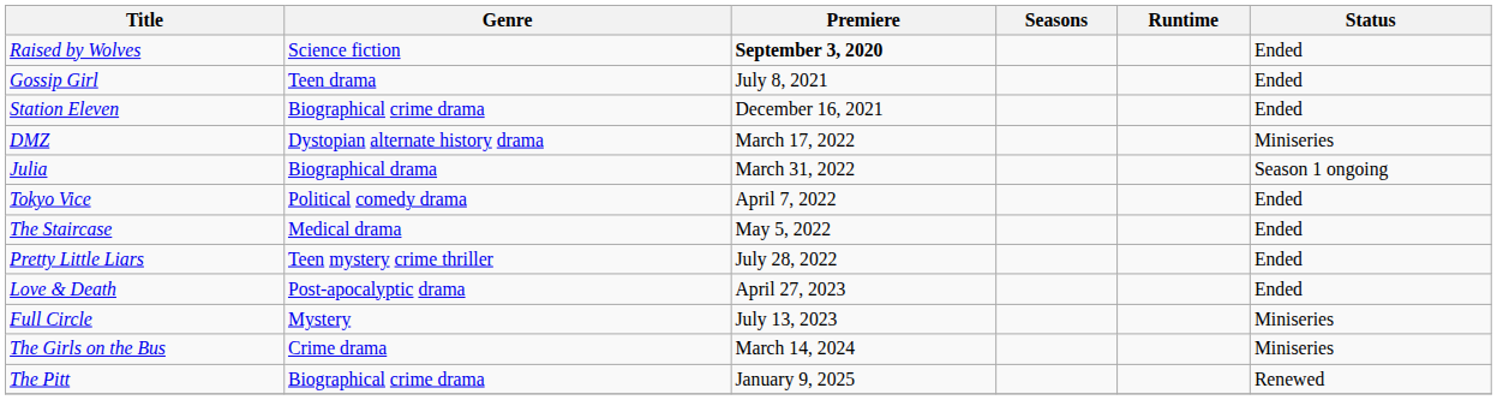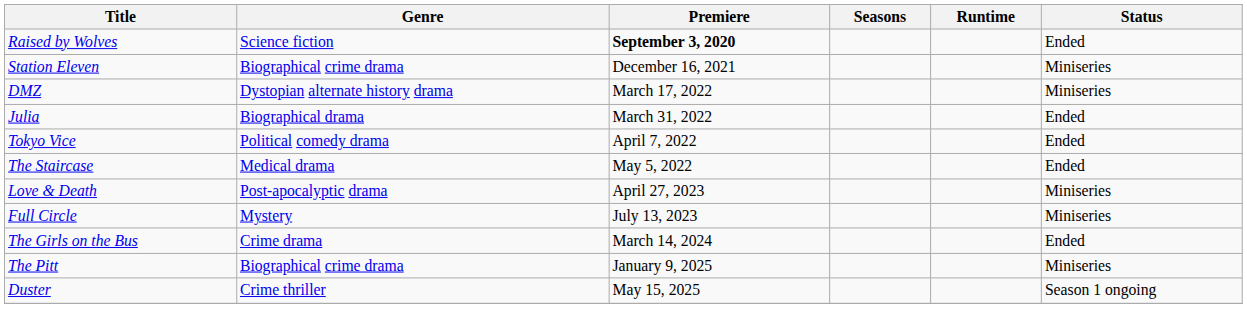- row: Gossip Girl | Teen drama | July 8, 2021 | Ended
Station Eleven | Status: Ended -> Miniseries
Julia | Status: Season 1 ongoing -> Ended
- row: Pretty Little Liars | Teen mystery crime thriller | July 28, 2022 | Ended
Love & Death | Status: Ended -> Miniseries
The Girls on the Bus | Status: Miniseries -> Ended
The Pitt | Status: Renewed -> Miniseries
+ row: Duster | Crime thriller | May 15, 2025 | Season 1 ongoing
